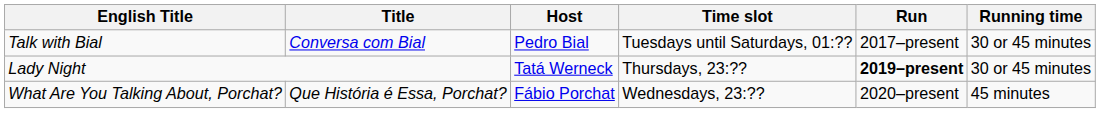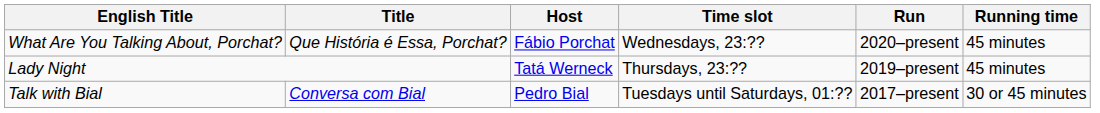rows swapped: Talk with Bial <-> What Are You Talking About, Porchat?
Lady Night | Run: bold -> normal
Lady Night | Running time: 30 or 45 minutes -> 45 minutes
